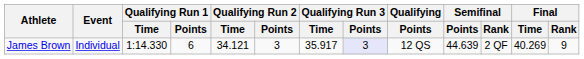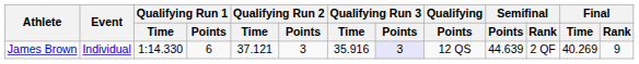James Brown | Qualifying Run 2 / Time: 34.121 -> 37.121
James Brown | Qualifying Run 3 / Time: 35.917 -> 35.916
